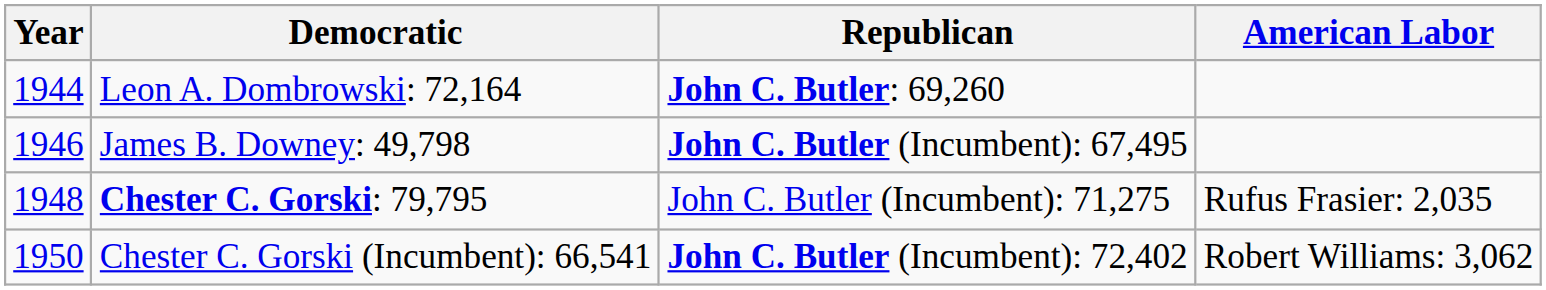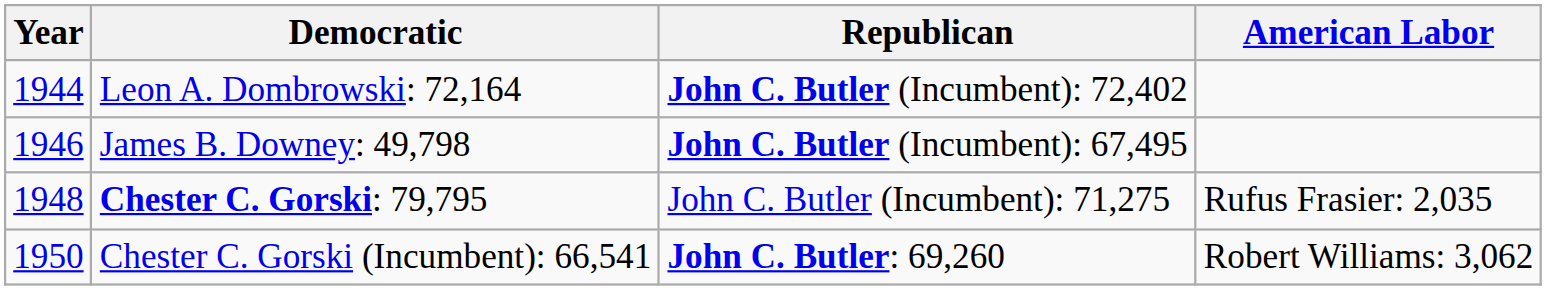Leon A. Dombrowski: 72,164 | Republican: John C. Butler: 69,260 -> John C. Butler (Incumbent): 72,402
Chester C. Gorski (Incumbent): 66,541 | Republican: John C. Butler (Incumbent): 72,402 -> John C. Butler: 69,260
